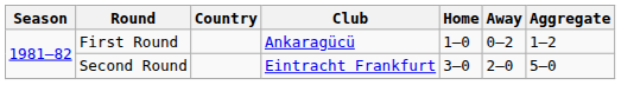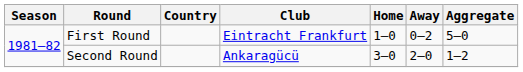First Round | Club: Ankaragücü -> Eintracht Frankfurt
First Round | Aggregate: 1–2 -> 5–0
Second Round | Club: Eintracht Frankfurt -> Ankaragücü
Second Round | Aggregate: 5–0 -> 1–2
